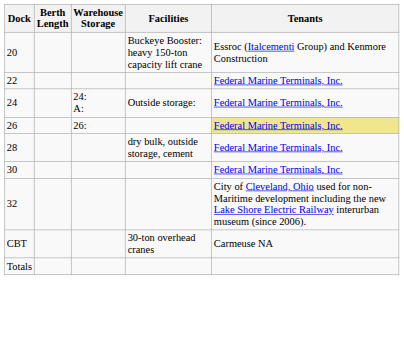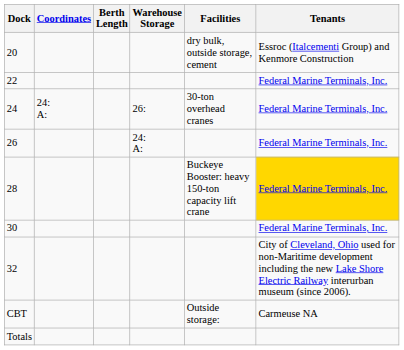+ column: Coordinates | 24: A:
20 | Facilities: Buckeye Booster: heavy 150-ton capacity lift crane -> dry bulk, outside storage, cement
24 | Warehouse Storage: 24: A: -> 26:
24 | Facilities: Outside storage: -> 30-ton overhead cranes
26 | Warehouse Storage: 26: -> 24: A:
26 | Tenants: khaki background -> no background
28 | Facilities: dry bulk, outside storage, cement -> Buckeye Booster: heavy 150-ton capacity lift crane
28 | Tenants: no background -> gold background
CBT | Facilities: 30-ton overhead cranes -> Outside storage:
